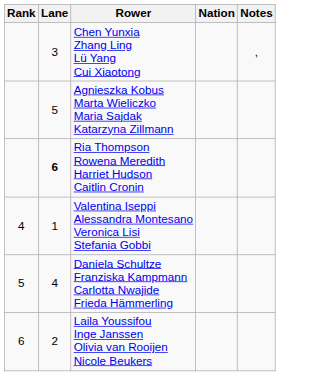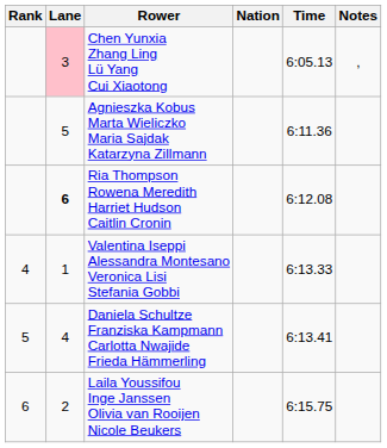+ column: Time | 6:05.13 | 6:11.36 | 6:12.08 | 6:13.33 | 6:13.41 | 6:15.75
Chen Yunxia Zhang Ling Lü Yang Cui Xiaotong | Lane: no background -> pink background
